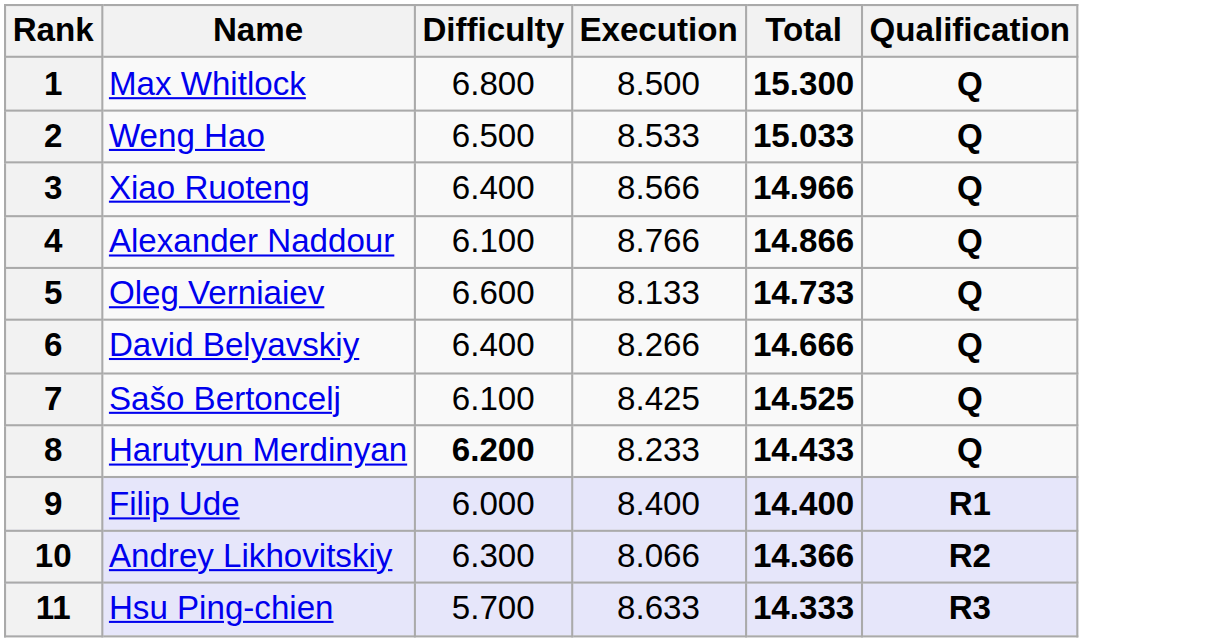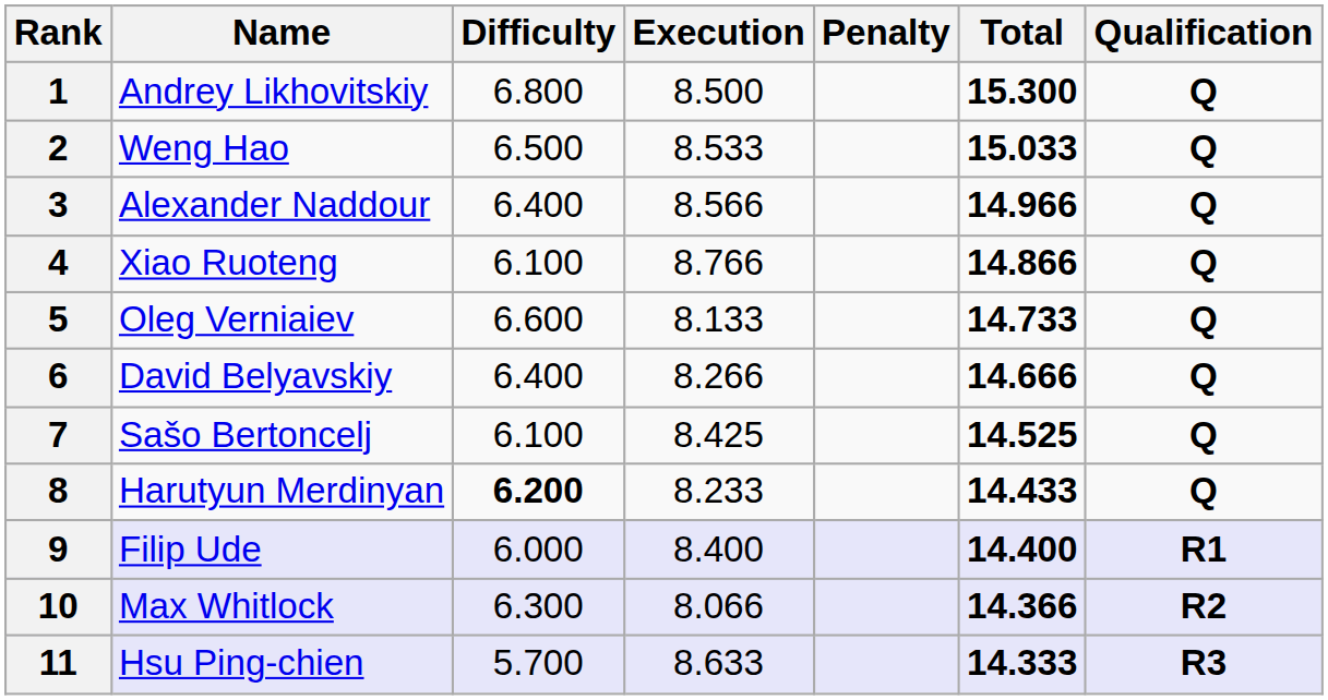+ column: Penalty
1 | Name: Max Whitlock -> Andrey Likhovitskiy
3 | Name: Xiao Ruoteng -> Alexander Naddour
4 | Name: Alexander Naddour -> Xiao Ruoteng
10 | Name: Andrey Likhovitskiy -> Max Whitlock
